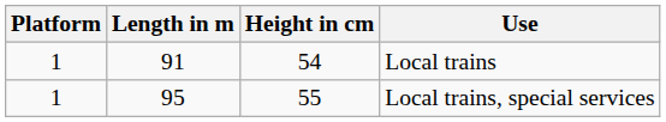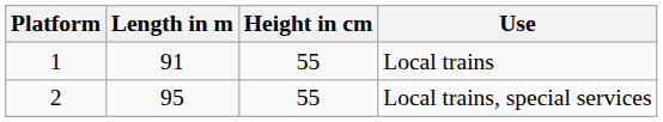Local trains | Height in cm: 54 -> 55
Local trains, special services | Platform: 1 -> 2
